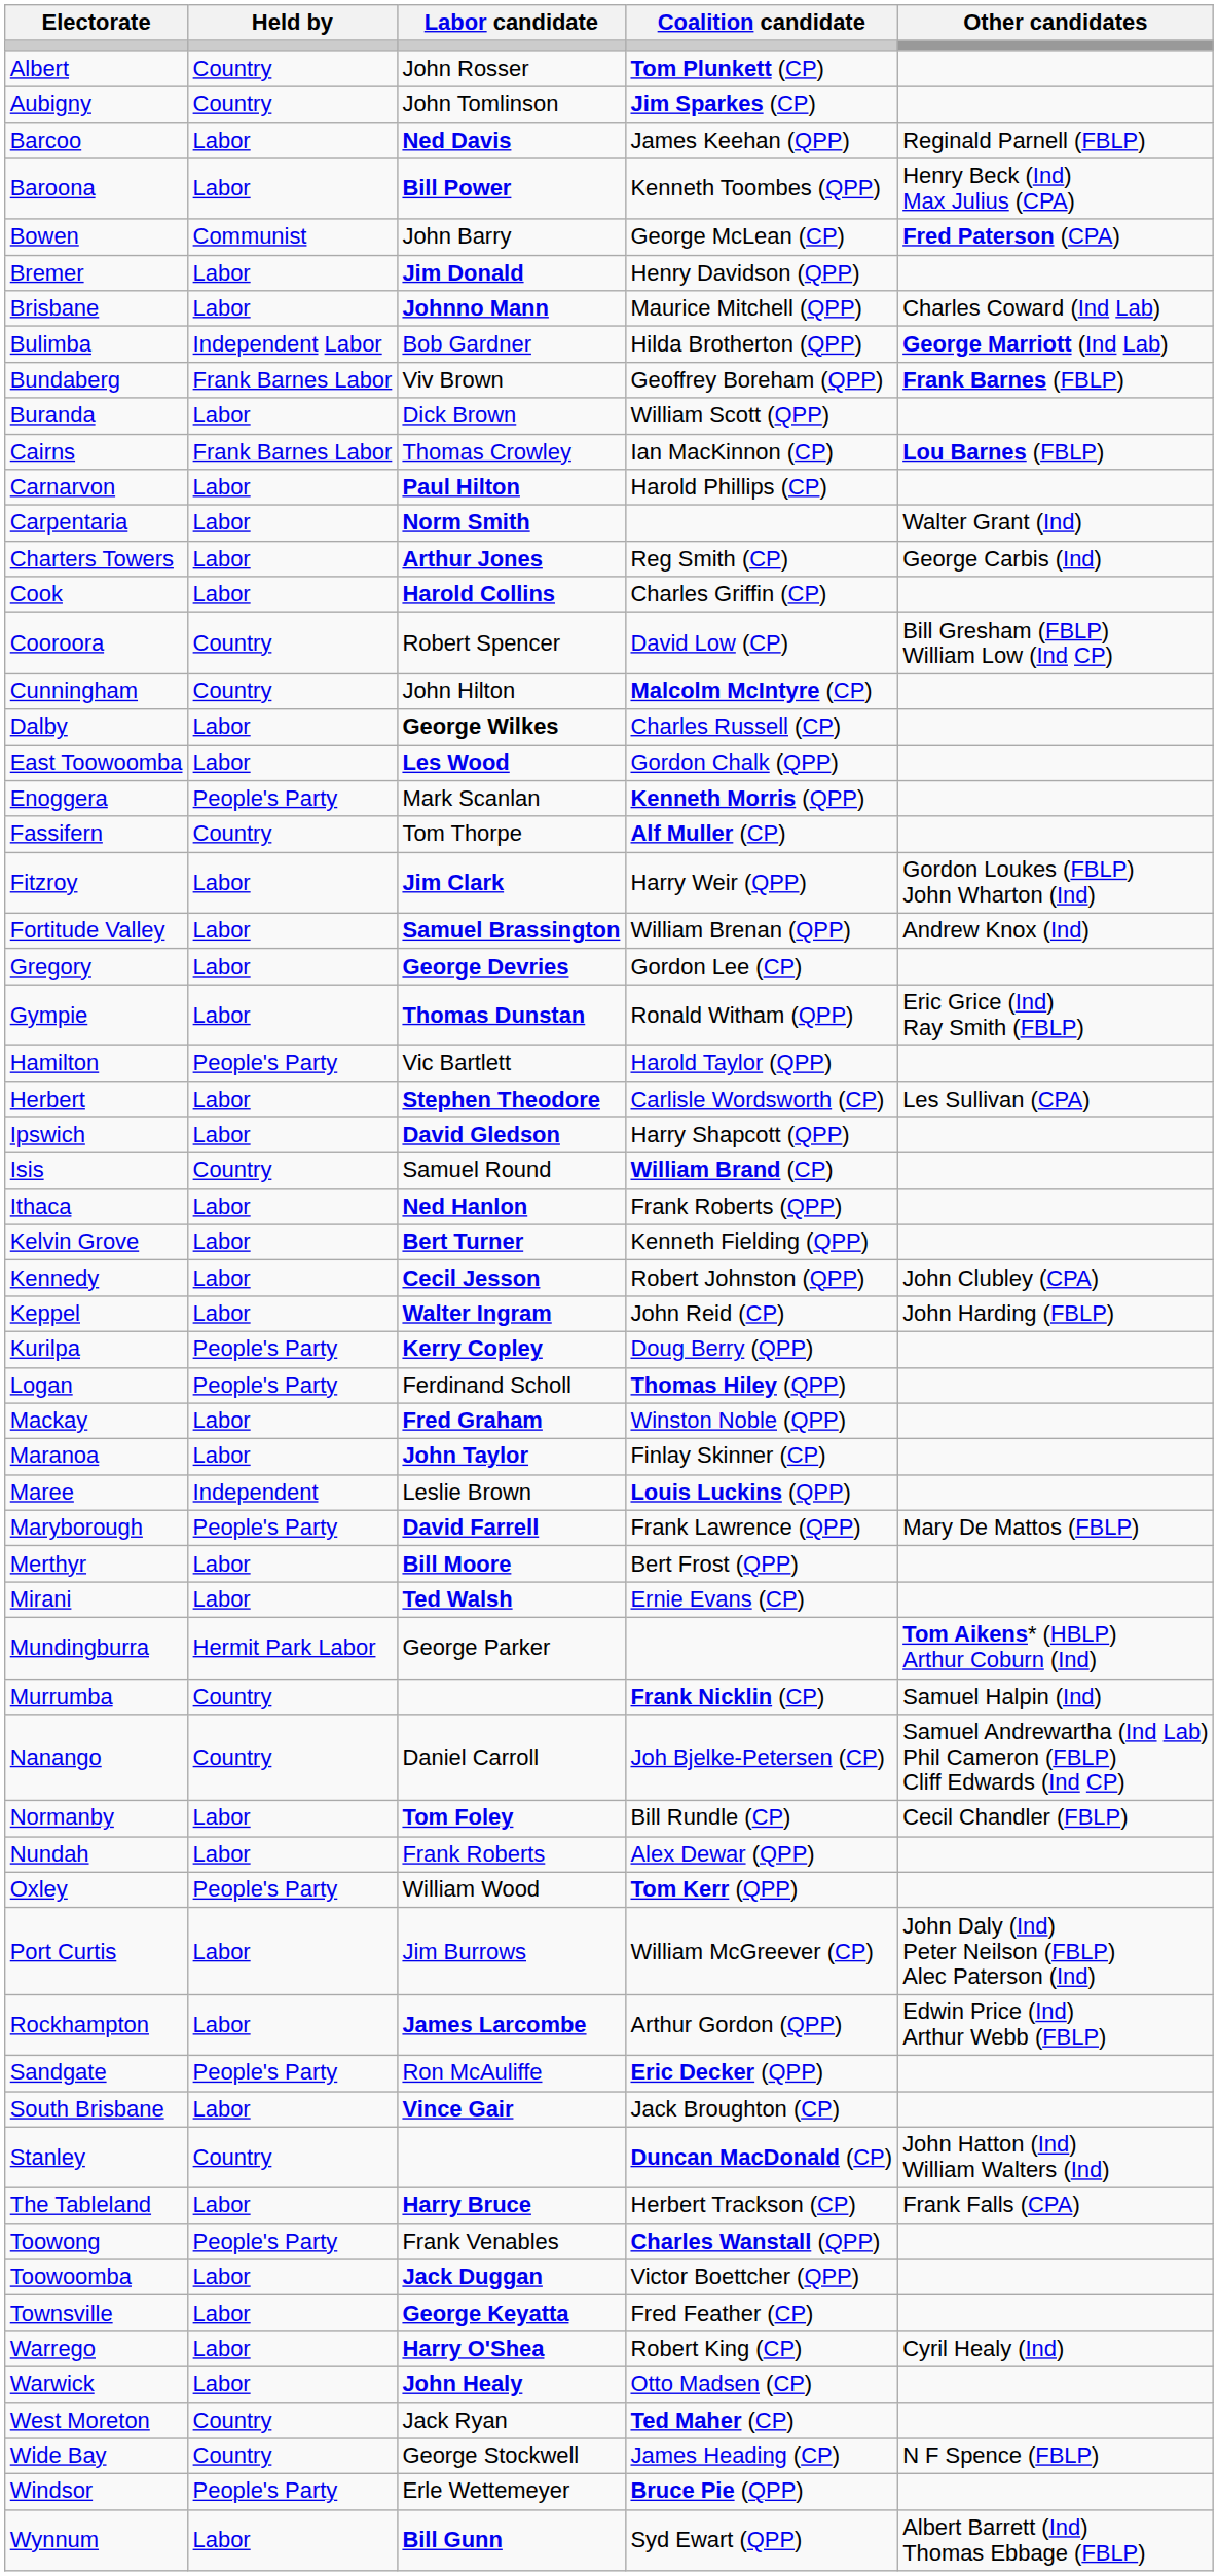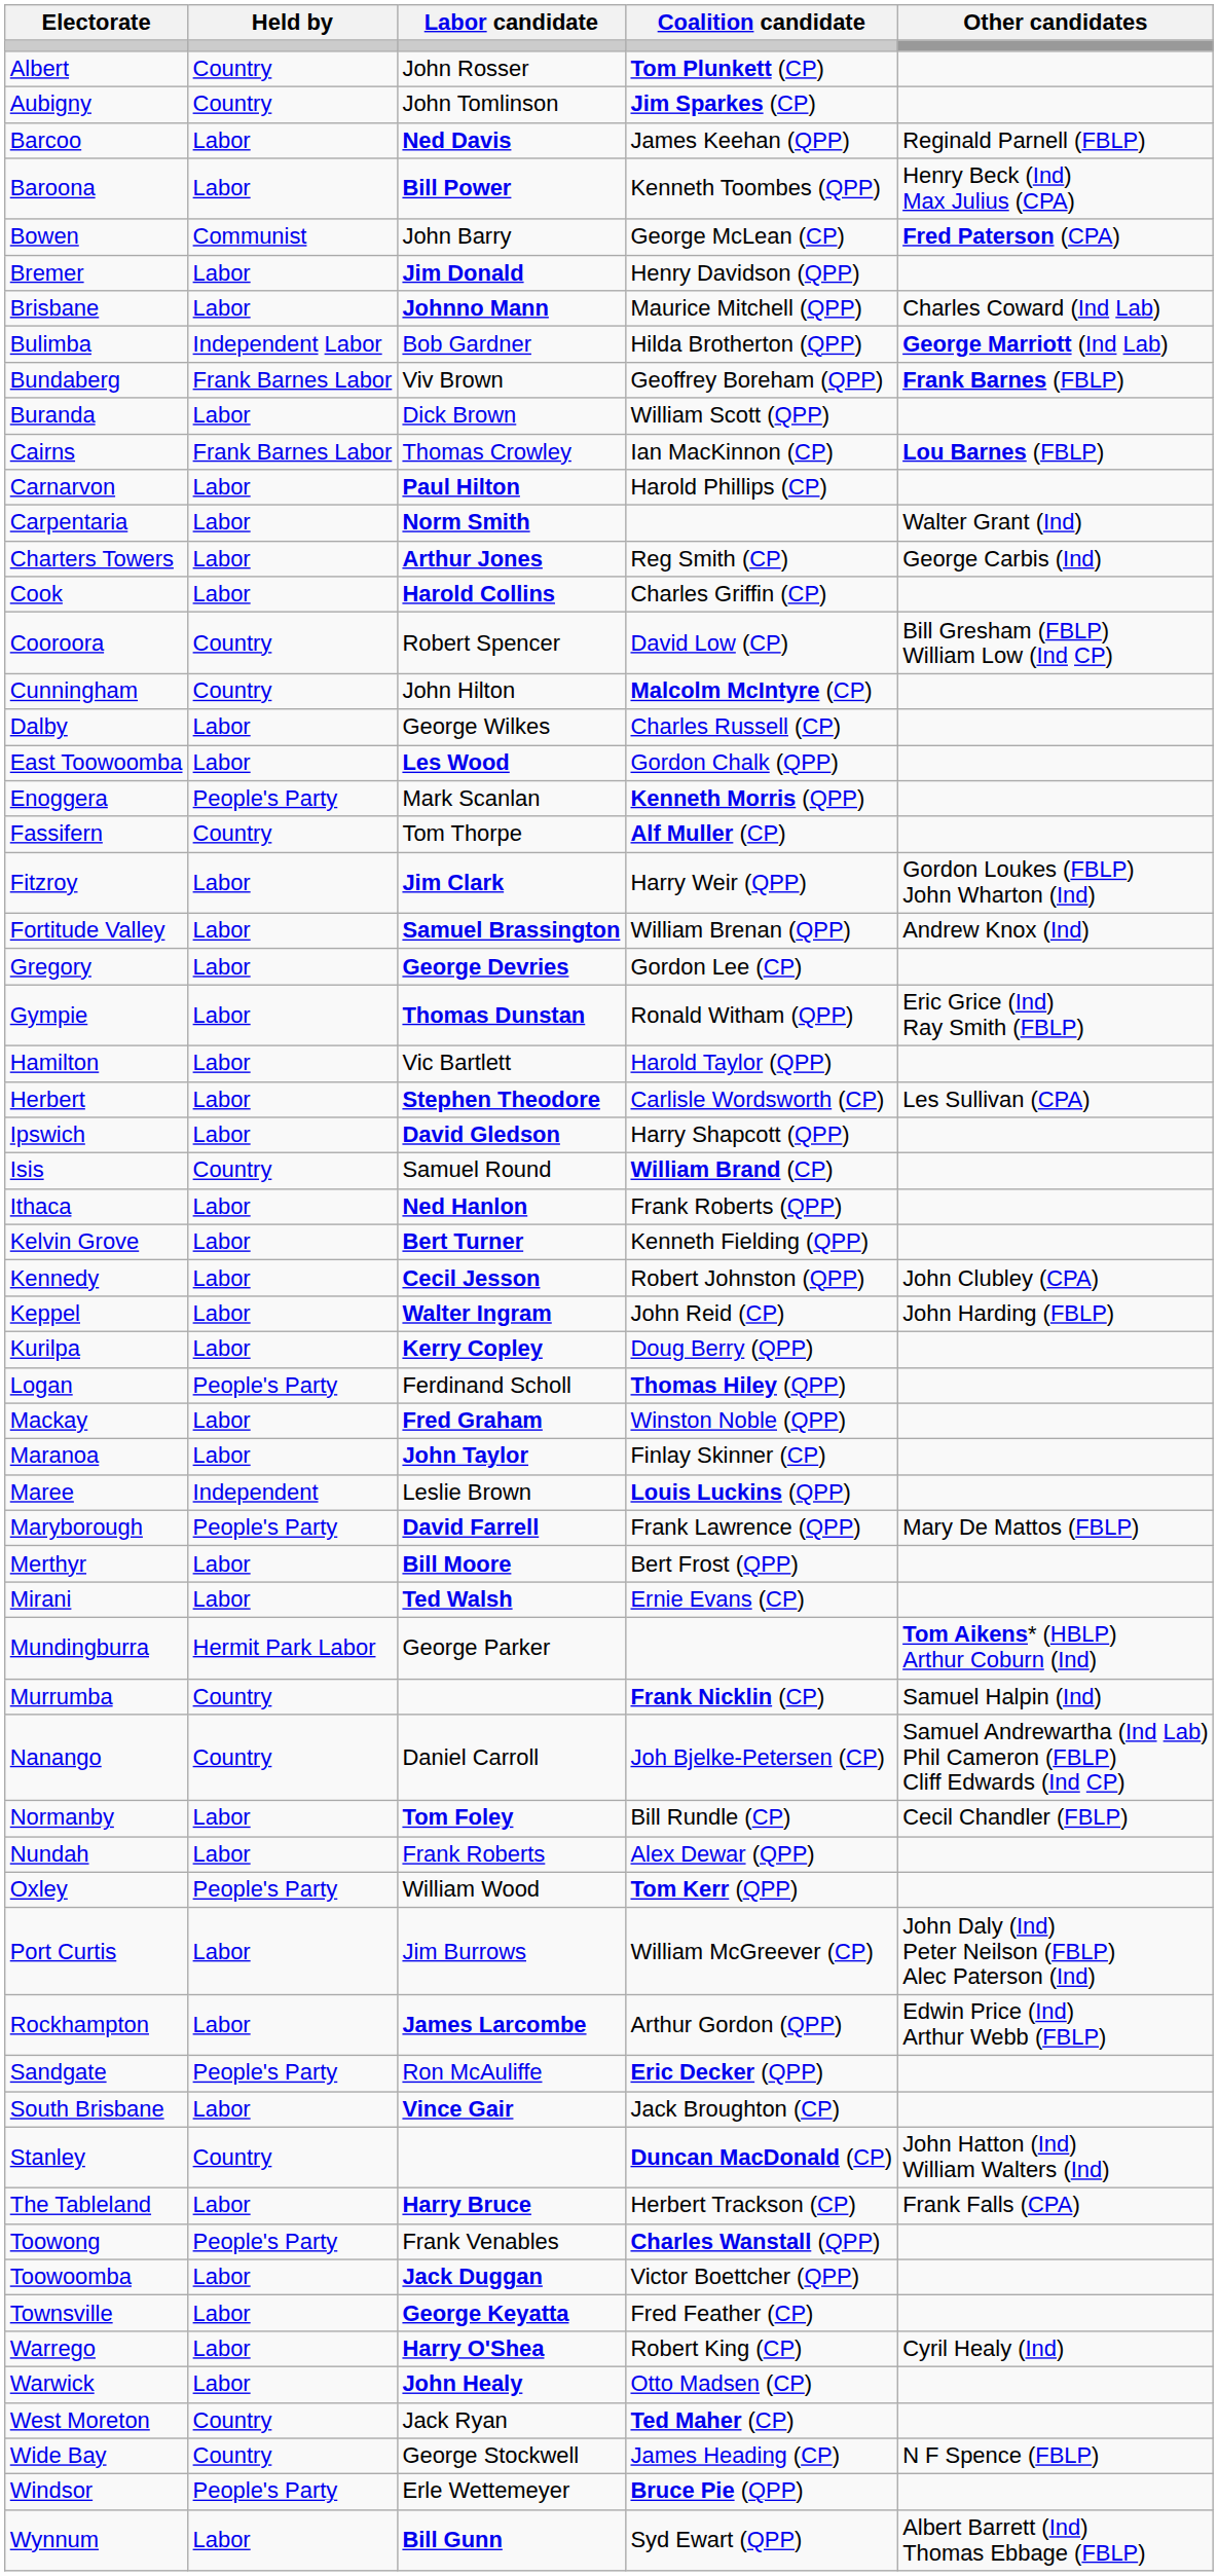Dalby | Labor candidate: bold -> normal
Hamilton | Held by: People's Party -> Labor
Kurilpa | Held by: People's Party -> Labor
